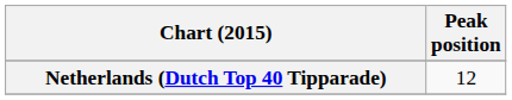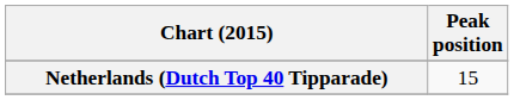Netherlands (Dutch Top 40 Tipparade) | Peak position: 12 -> 15
